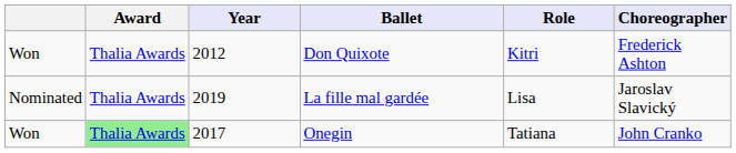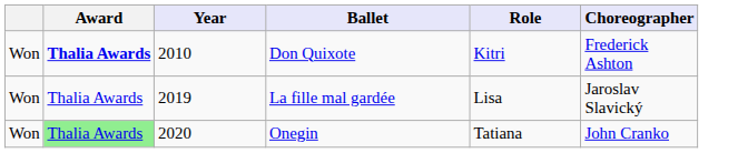Don Quixote | Award: normal -> bold
Don Quixote | Year: 2012 -> 2010
La fille mal gardée | column 1: Nominated -> Won
Onegin | Year: 2017 -> 2020
